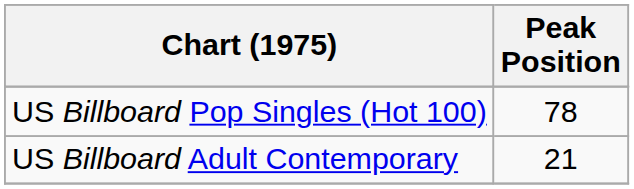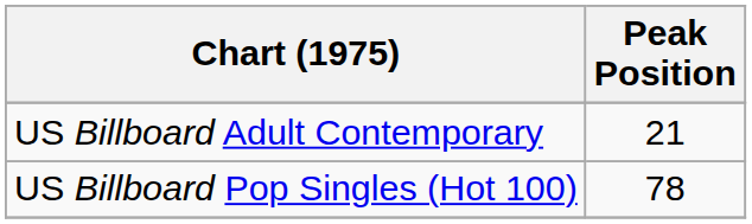rows swapped: US Billboard Pop Singles (Hot 100) <-> US Billboard Adult Contemporary
